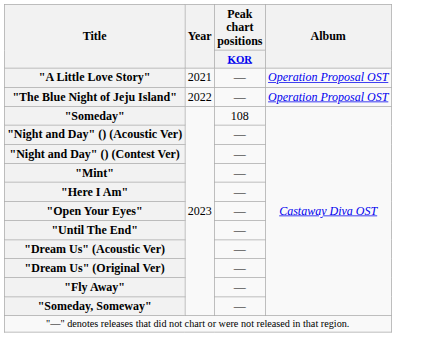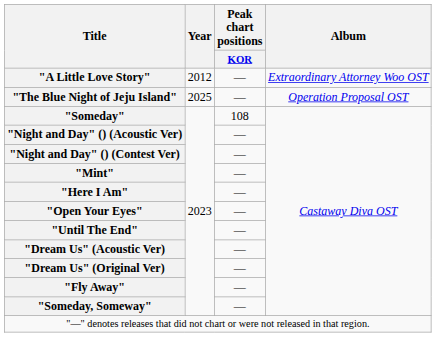"A Little Love Story" | Year: 2021 -> 2012
"A Little Love Story" | Album: Operation Proposal OST -> Extraordinary Attorney Woo OST
"The Blue Night of Jeju Island" | Year: 2022 -> 2025
